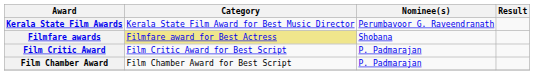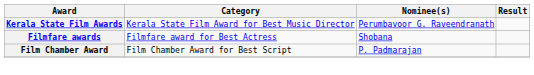Filmfare awards | Category: khaki background -> no background
- row: Film Critic Award | Film Critic Award for Best Script | P. Padmarajan
